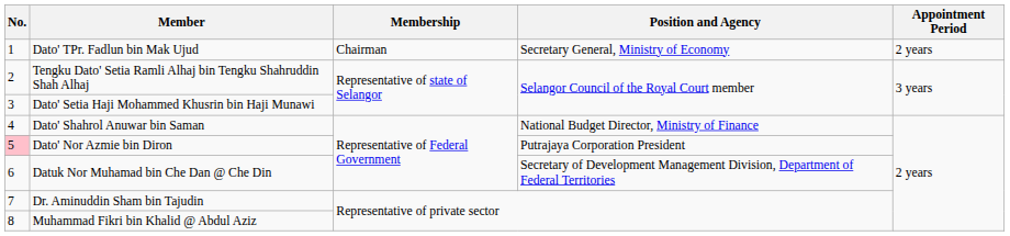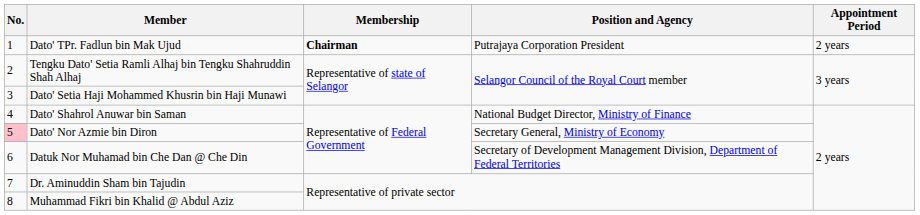Dato' TPr. Fadlun bin Mak Ujud | Membership: normal -> bold
Dato' TPr. Fadlun bin Mak Ujud | Position and Agency: Secretary General, Ministry of Economy -> Putrajaya Corporation President
Dato' Nor Azmie bin Diron | Position and Agency: Putrajaya Corporation President -> Secretary General, Ministry of Economy
